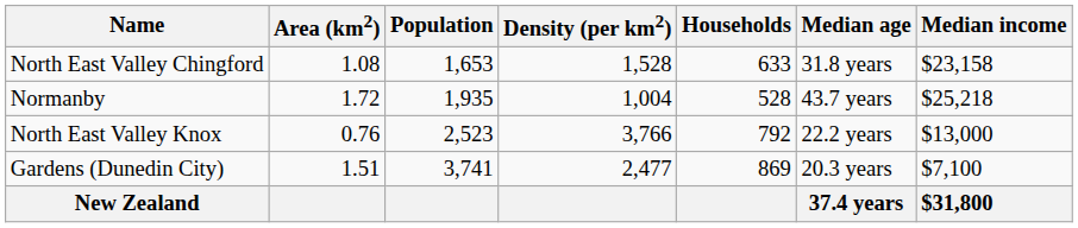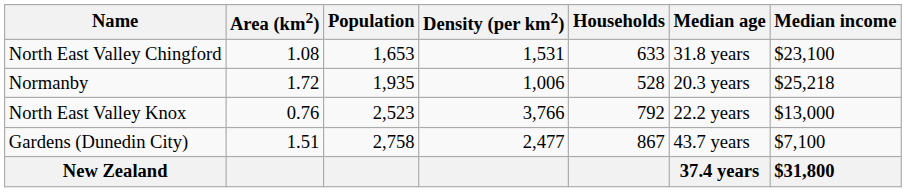North East Valley Chingford | Density (per km2): 1,528 -> 1,531
North East Valley Chingford | Median income: $23,158 -> $23,100
Normanby | Density (per km2): 1,004 -> 1,006
Normanby | Median age: 43.7 years -> 20.3 years
Gardens (Dunedin City) | Population: 3,741 -> 2,758
Gardens (Dunedin City) | Households: 869 -> 867
Gardens (Dunedin City) | Median age: 20.3 years -> 43.7 years
